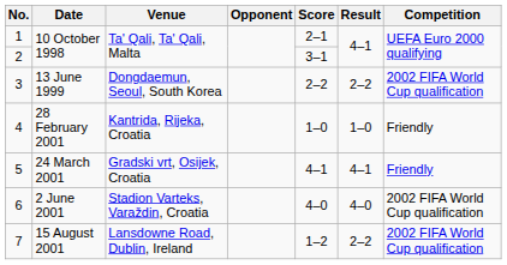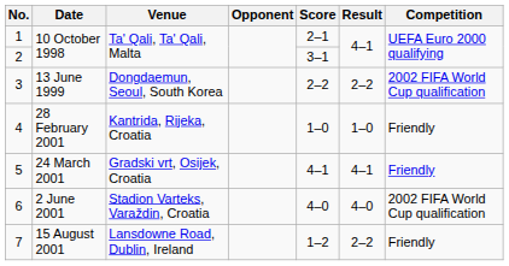7 | Competition: 2002 FIFA World Cup qualification -> Friendly
